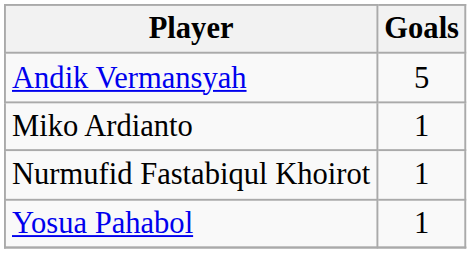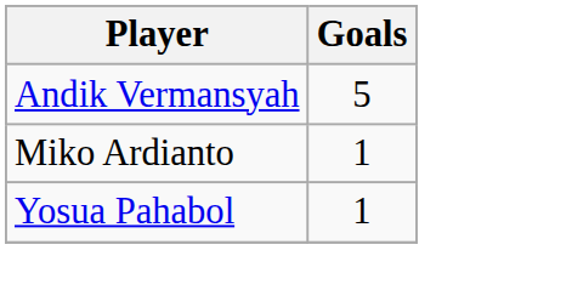- row: Nurmufid Fastabiqul Khoirot | 1
